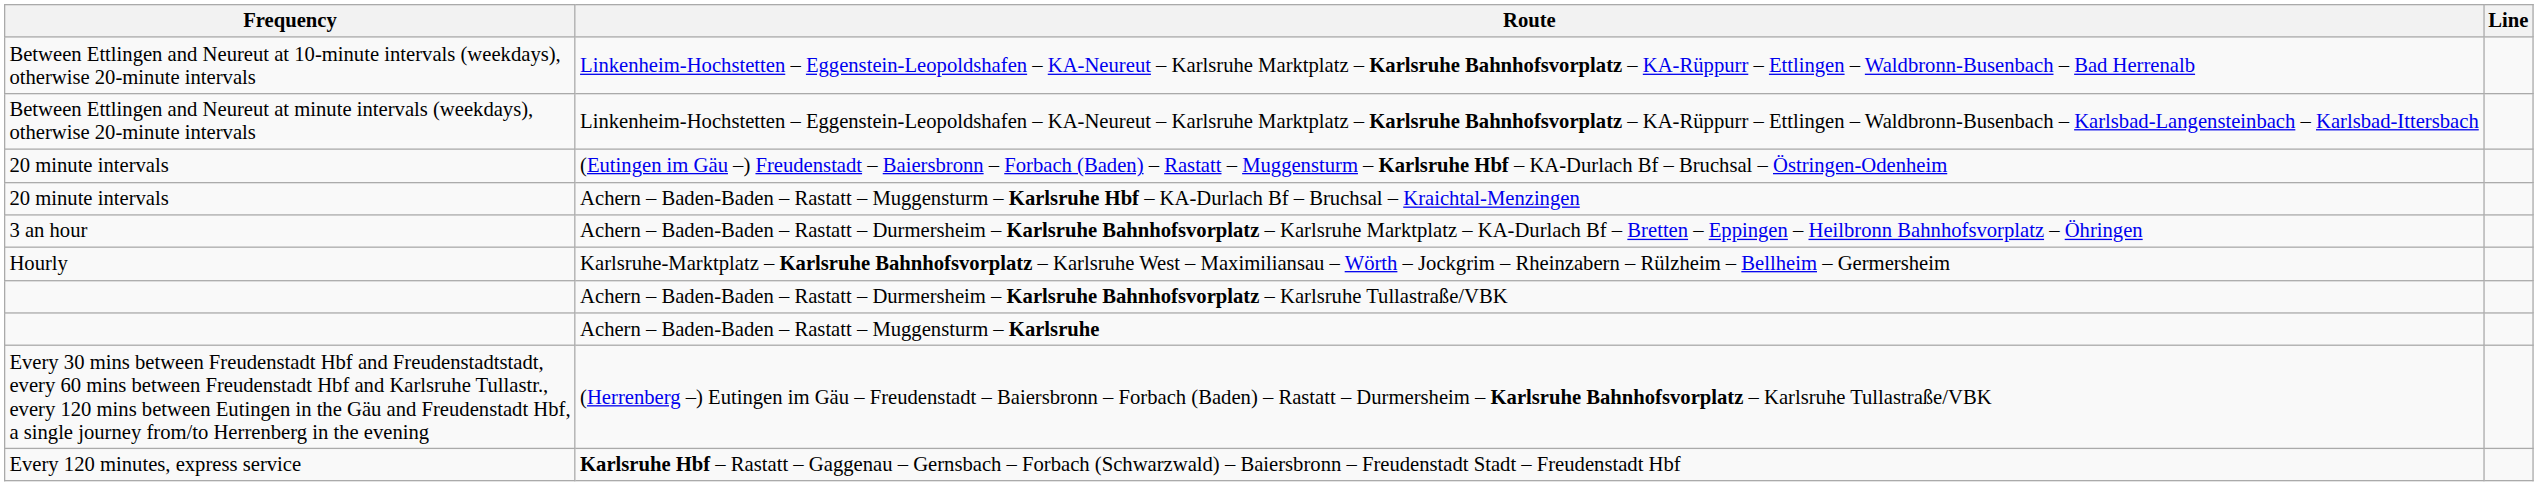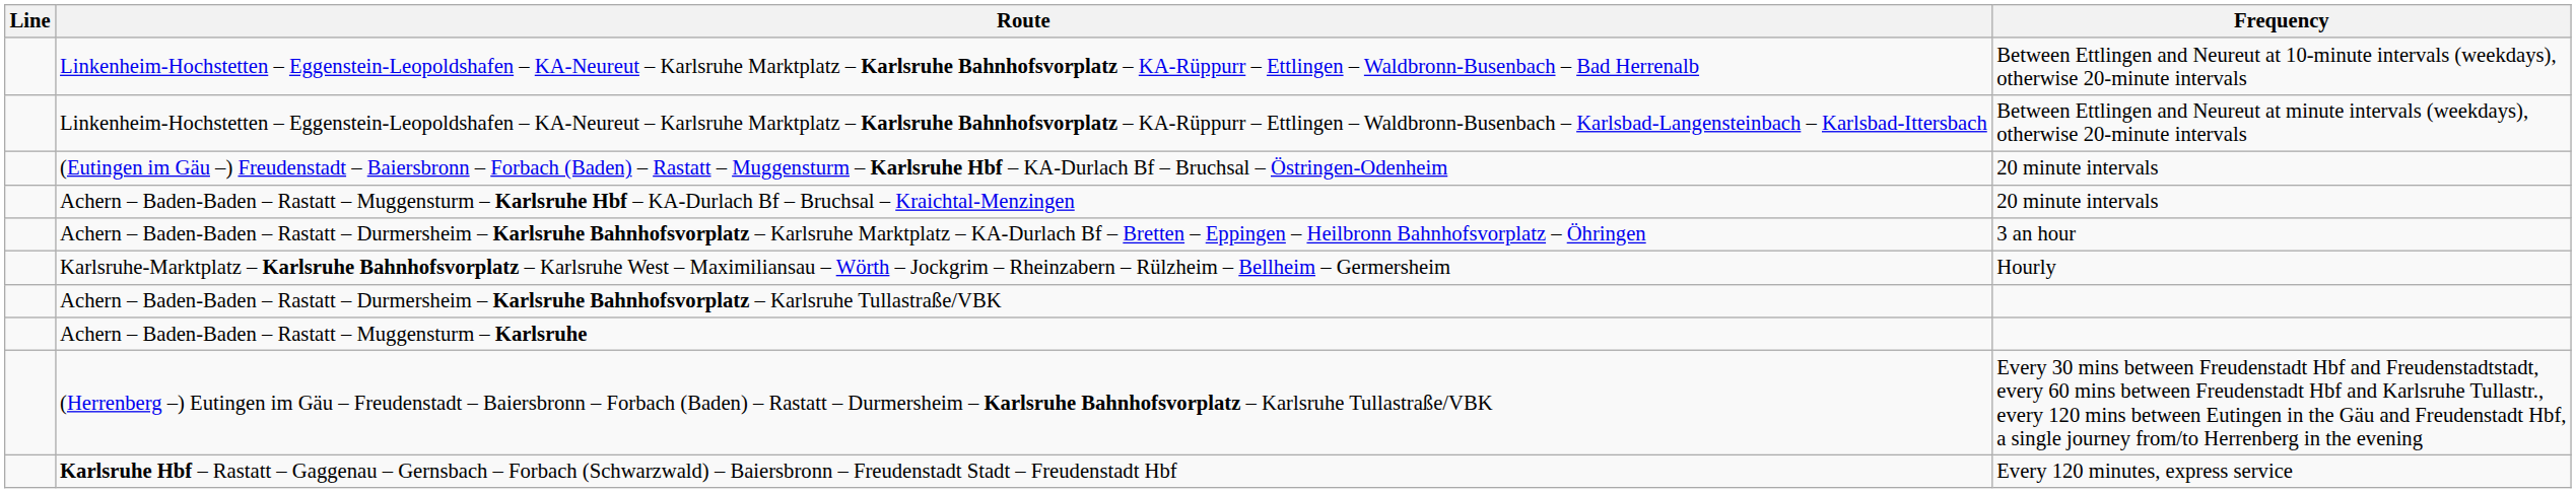columns swapped: Line <-> Frequency
